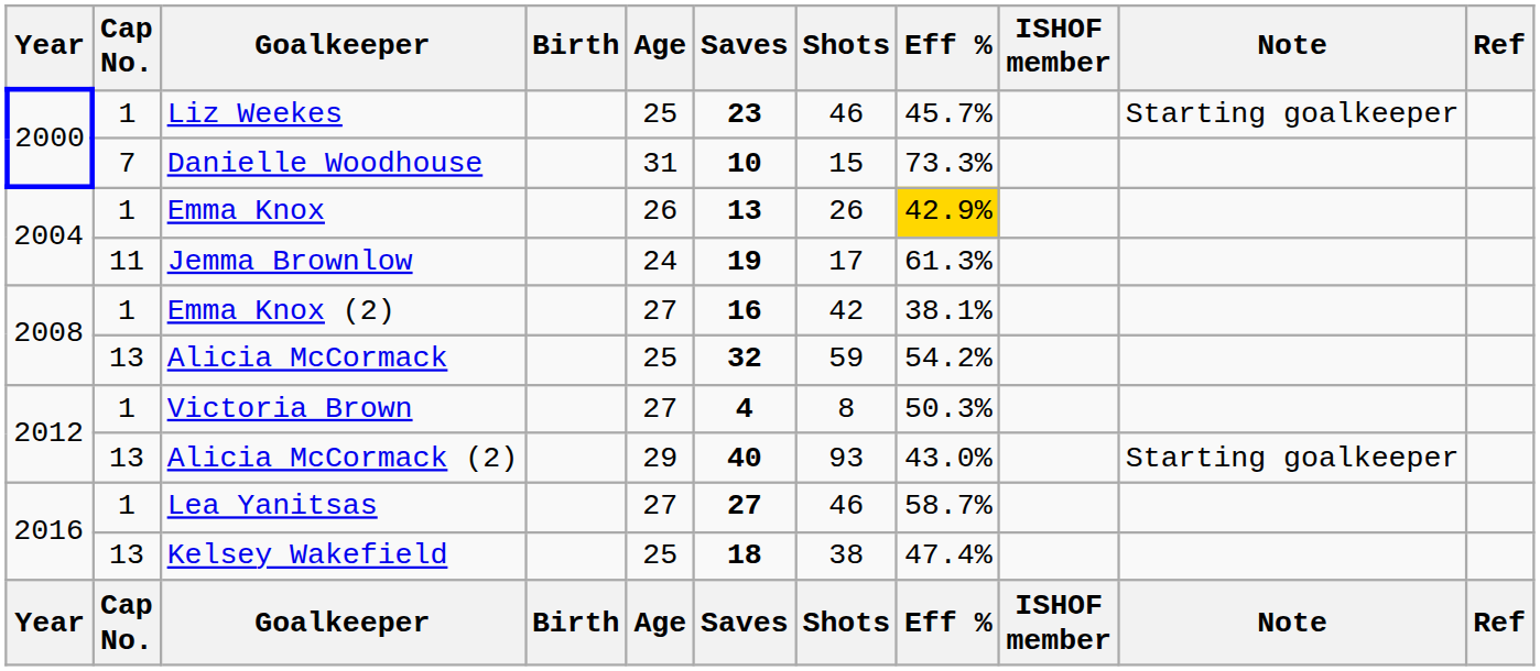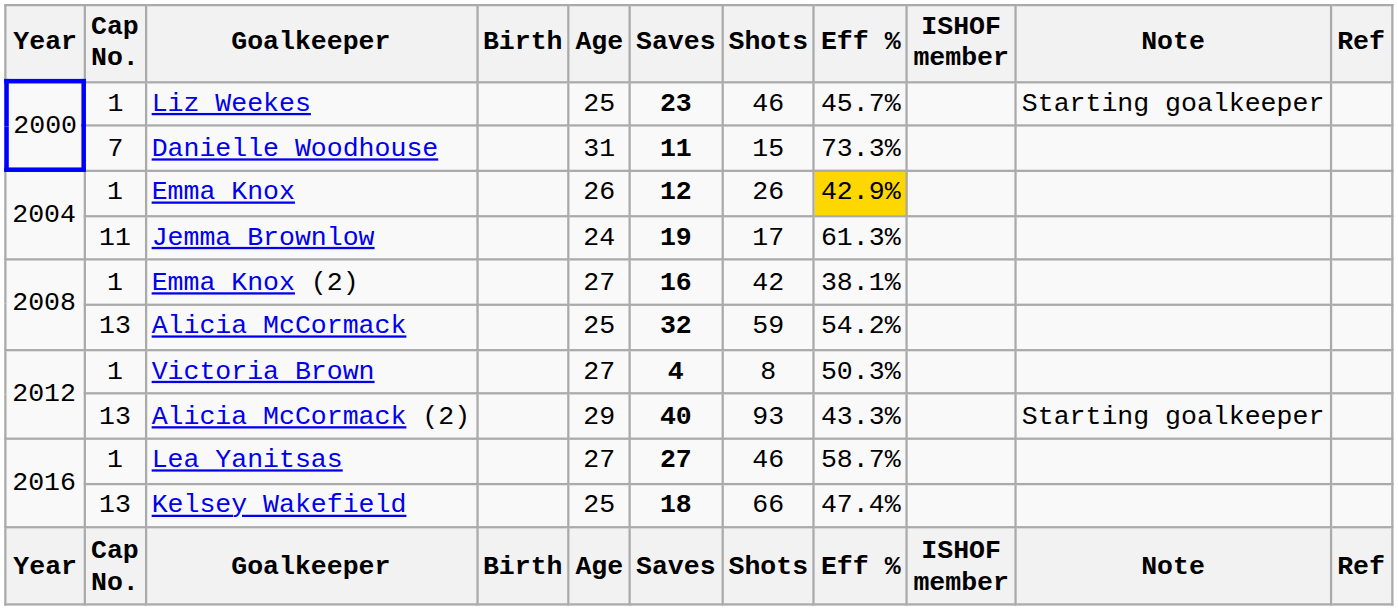Danielle Woodhouse | Saves: 10 -> 11
Emma Knox | Saves: 13 -> 12
Alicia McCormack (2) | Eff %: 43.0% -> 43.3%
Kelsey Wakefield | Shots: 38 -> 66
